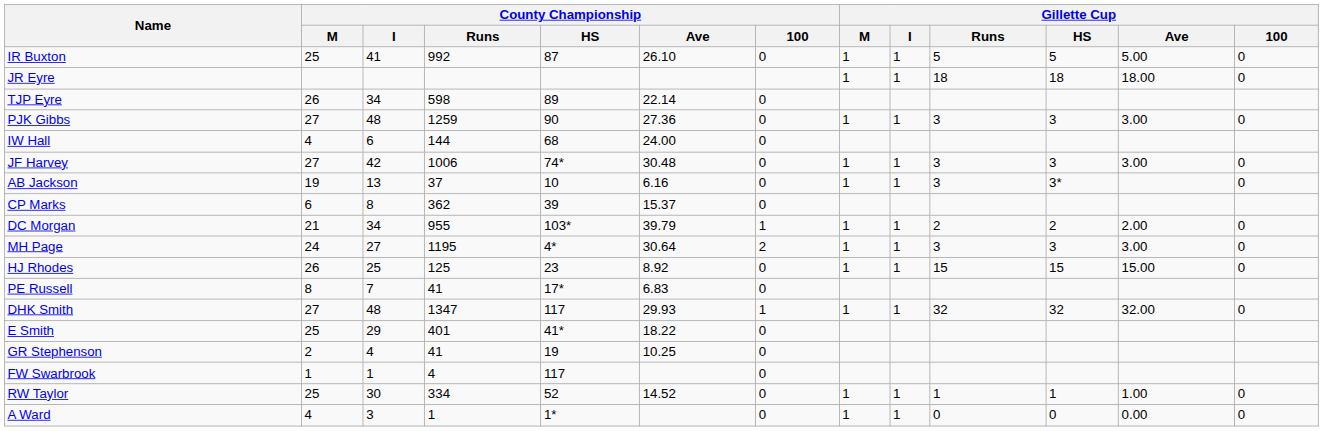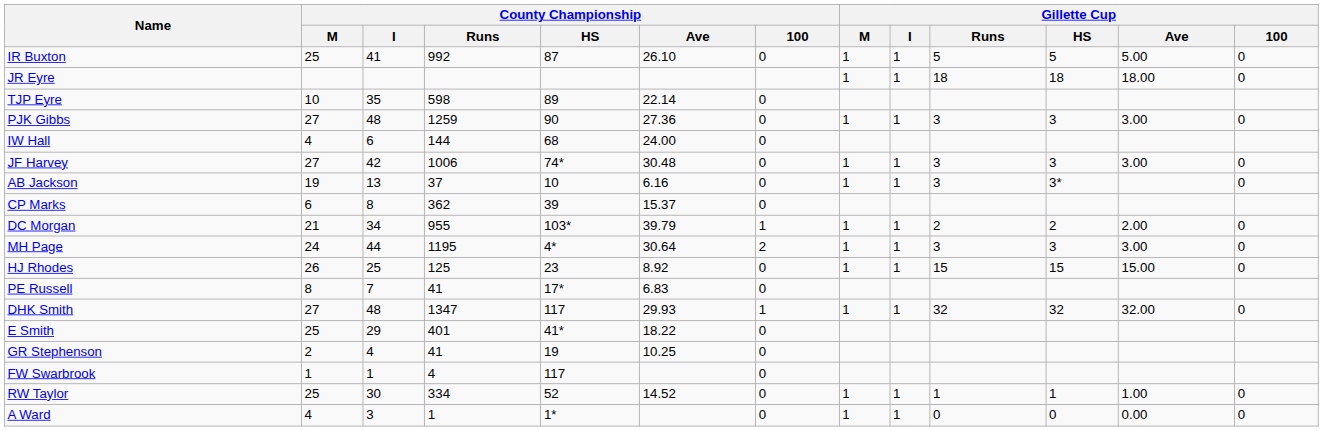TJP Eyre | County Championship / M: 26 -> 10
TJP Eyre | County Championship / I: 34 -> 35
MH Page | County Championship / I: 27 -> 44
